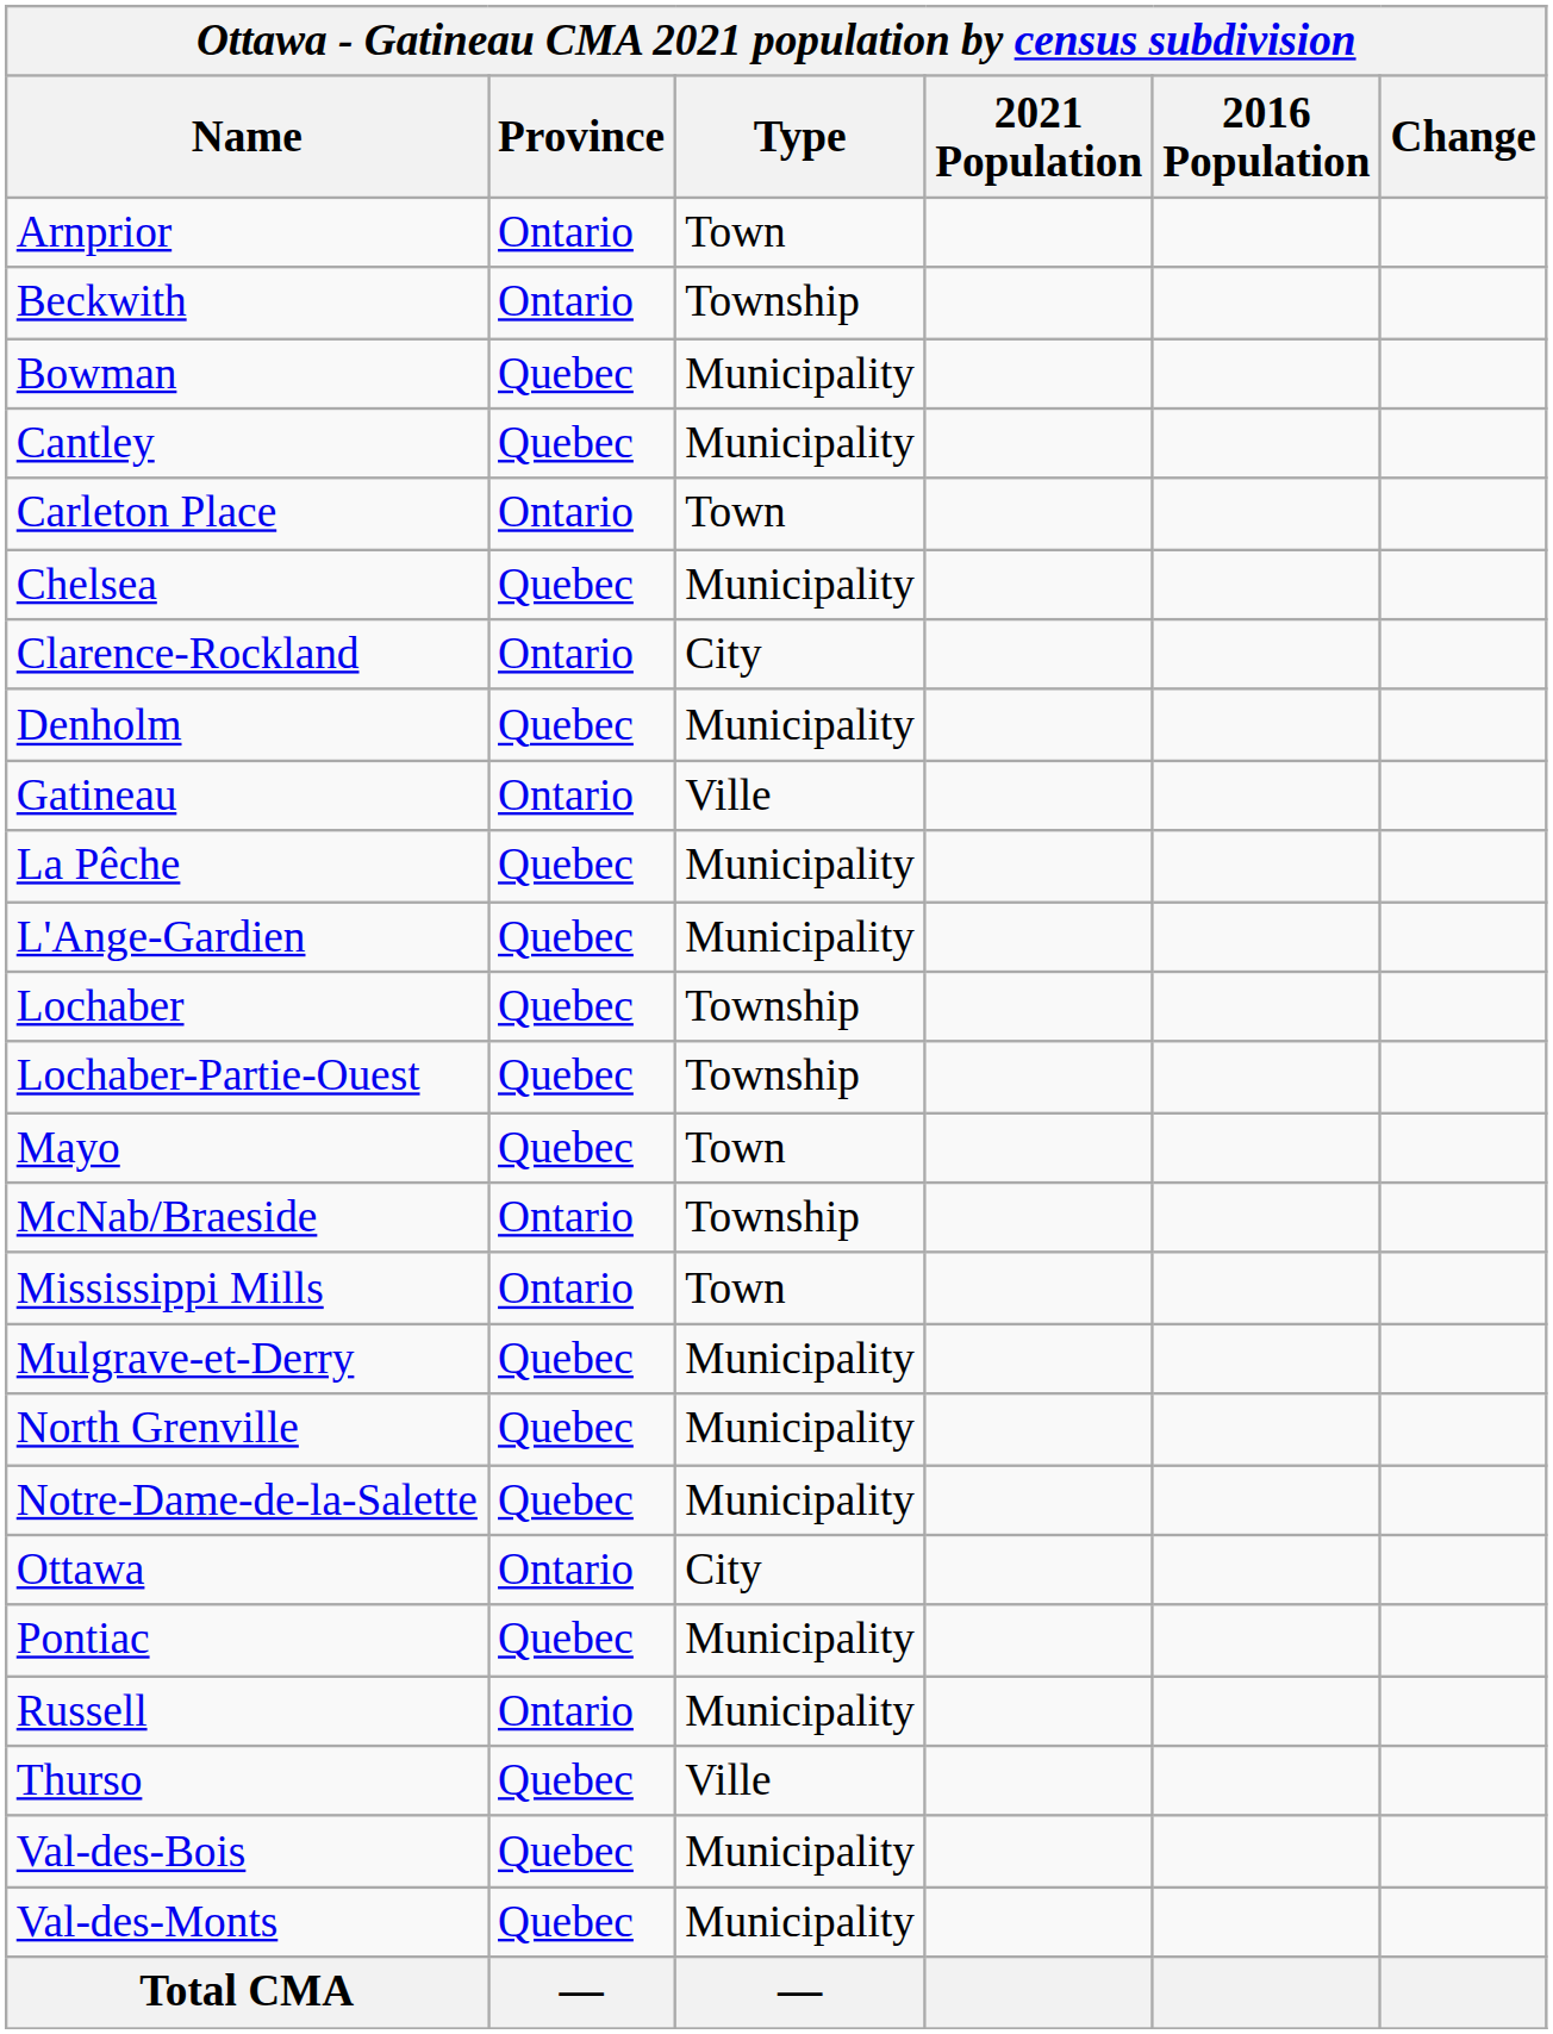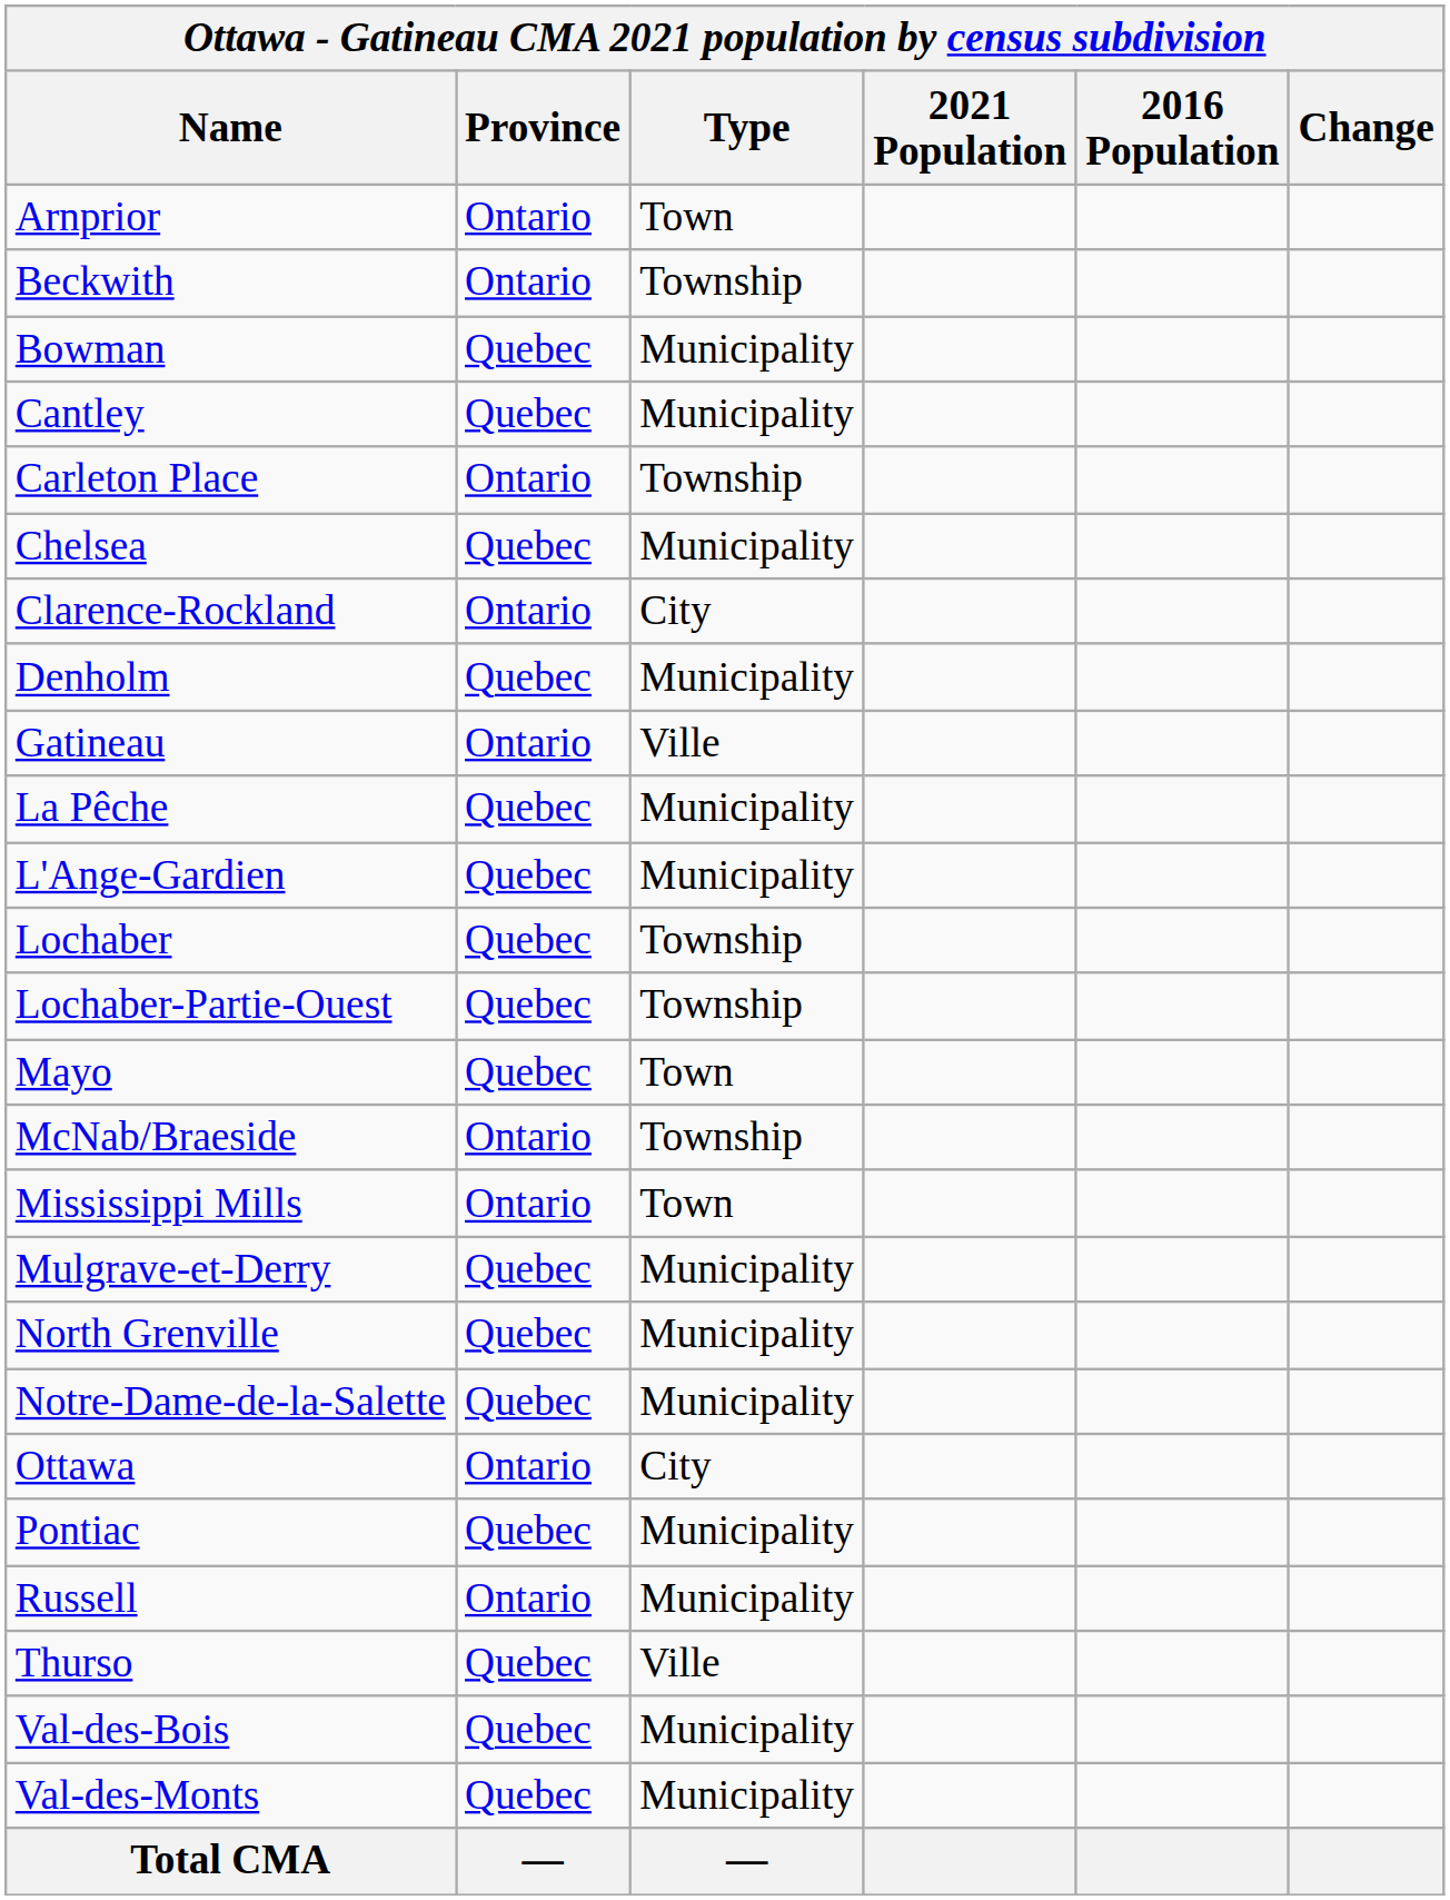Carleton Place | Type: Town -> Township
